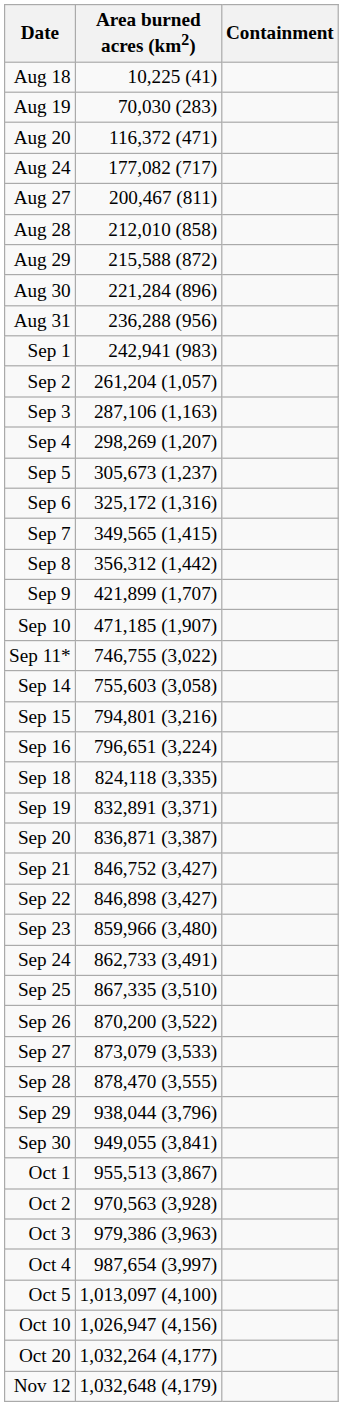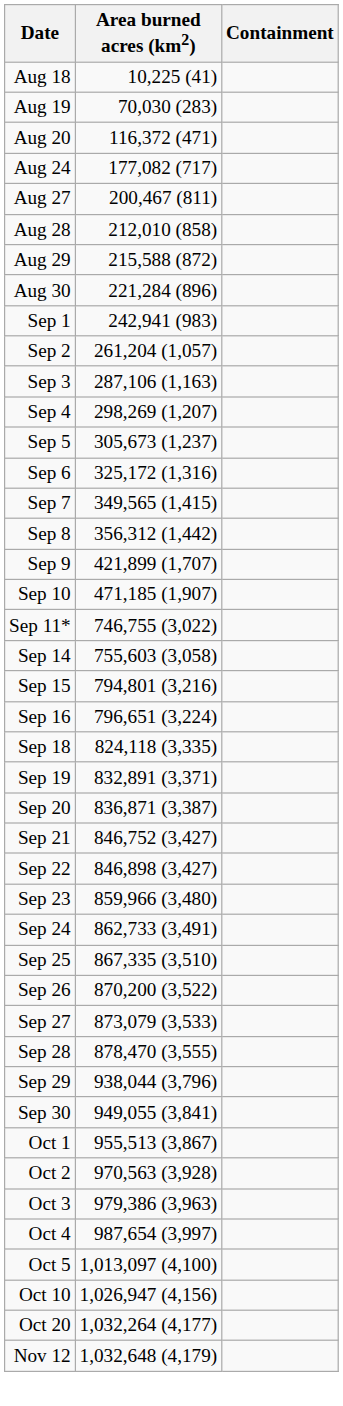- row: Aug 31 | 236,288 (956)
